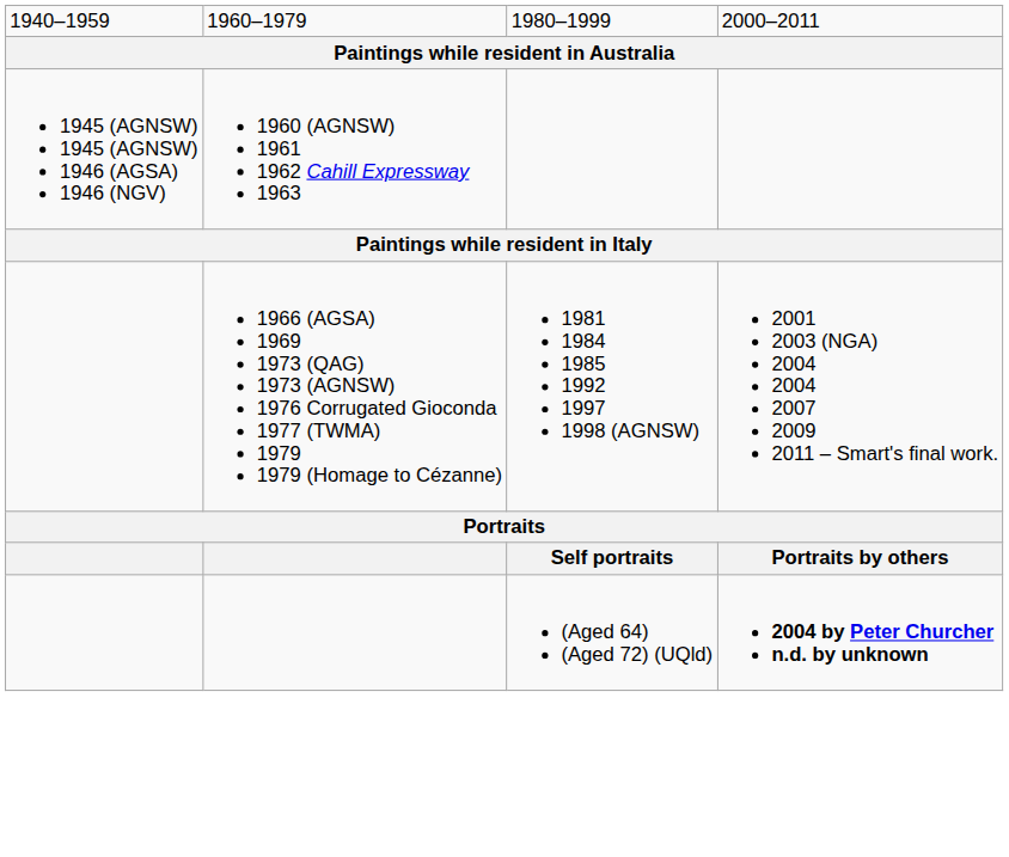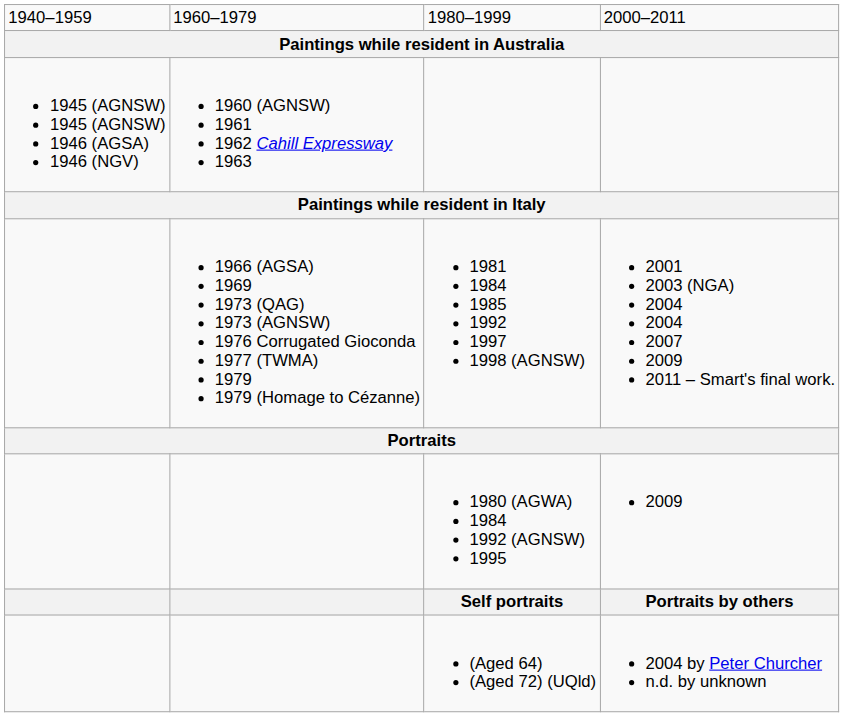+ row: 1980 (AGWA) 1984 1992 (AGNSW) 1995 | 2009
(Aged 64) (Aged 72) (UQld) | column 4: bold -> normal
